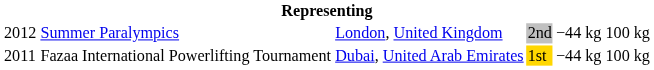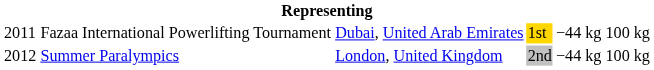rows swapped: Fazaa International Powerlifting Tournament <-> Summer Paralympics
